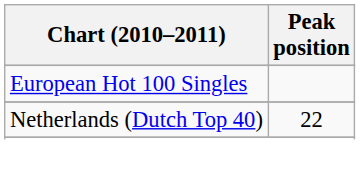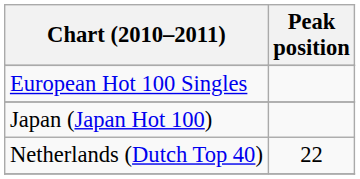+ row: Japan (Japan Hot 100)
